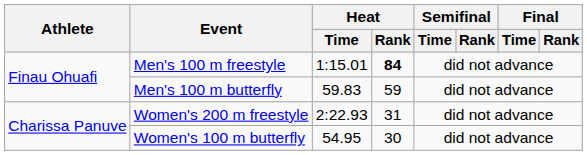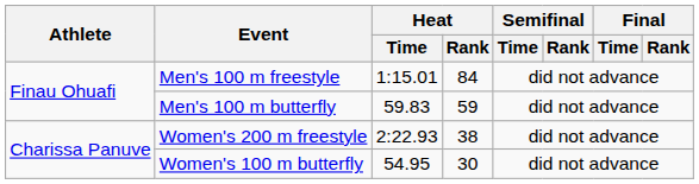Men's 100 m freestyle | Heat / Rank: bold -> normal
Women's 200 m freestyle | Heat / Rank: 31 -> 38
